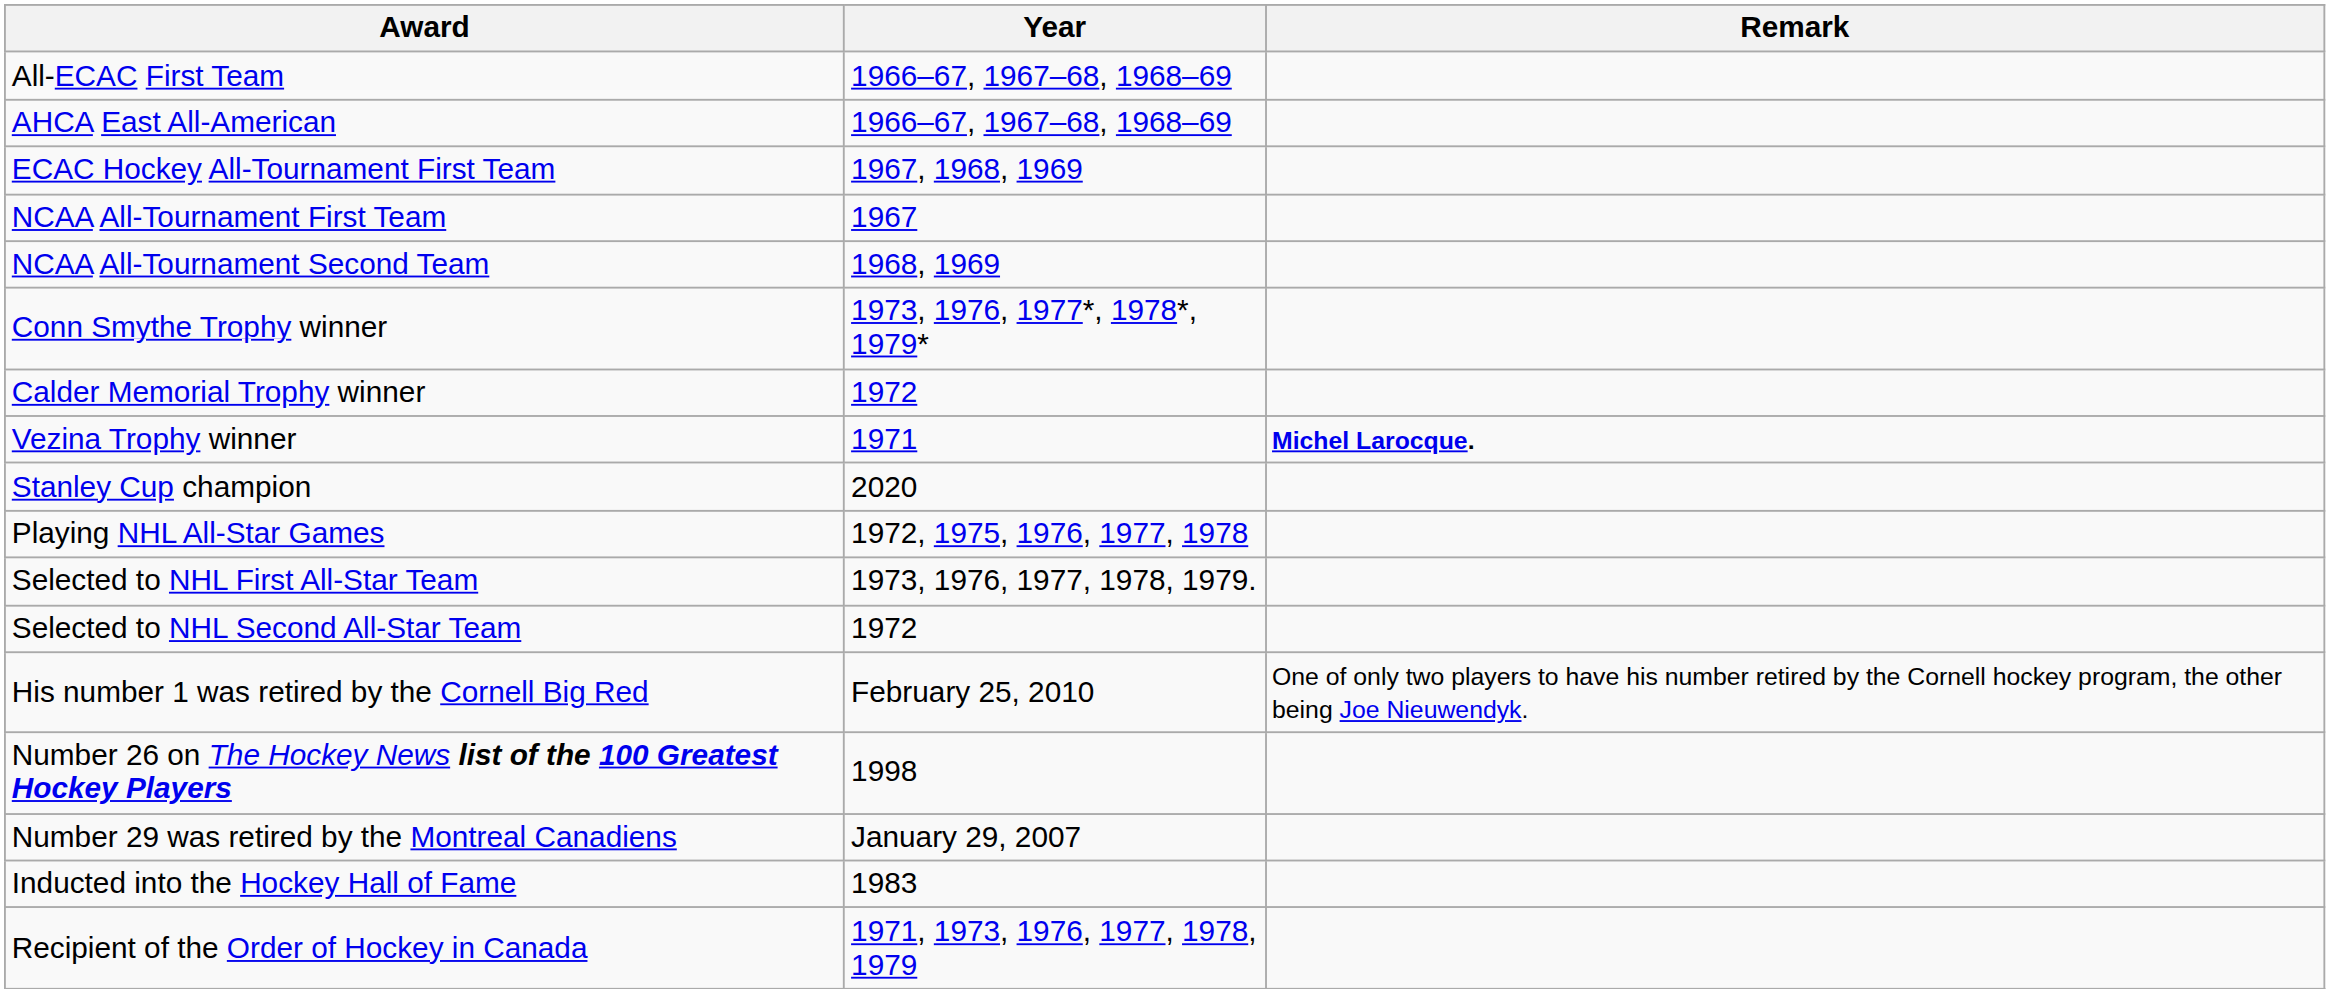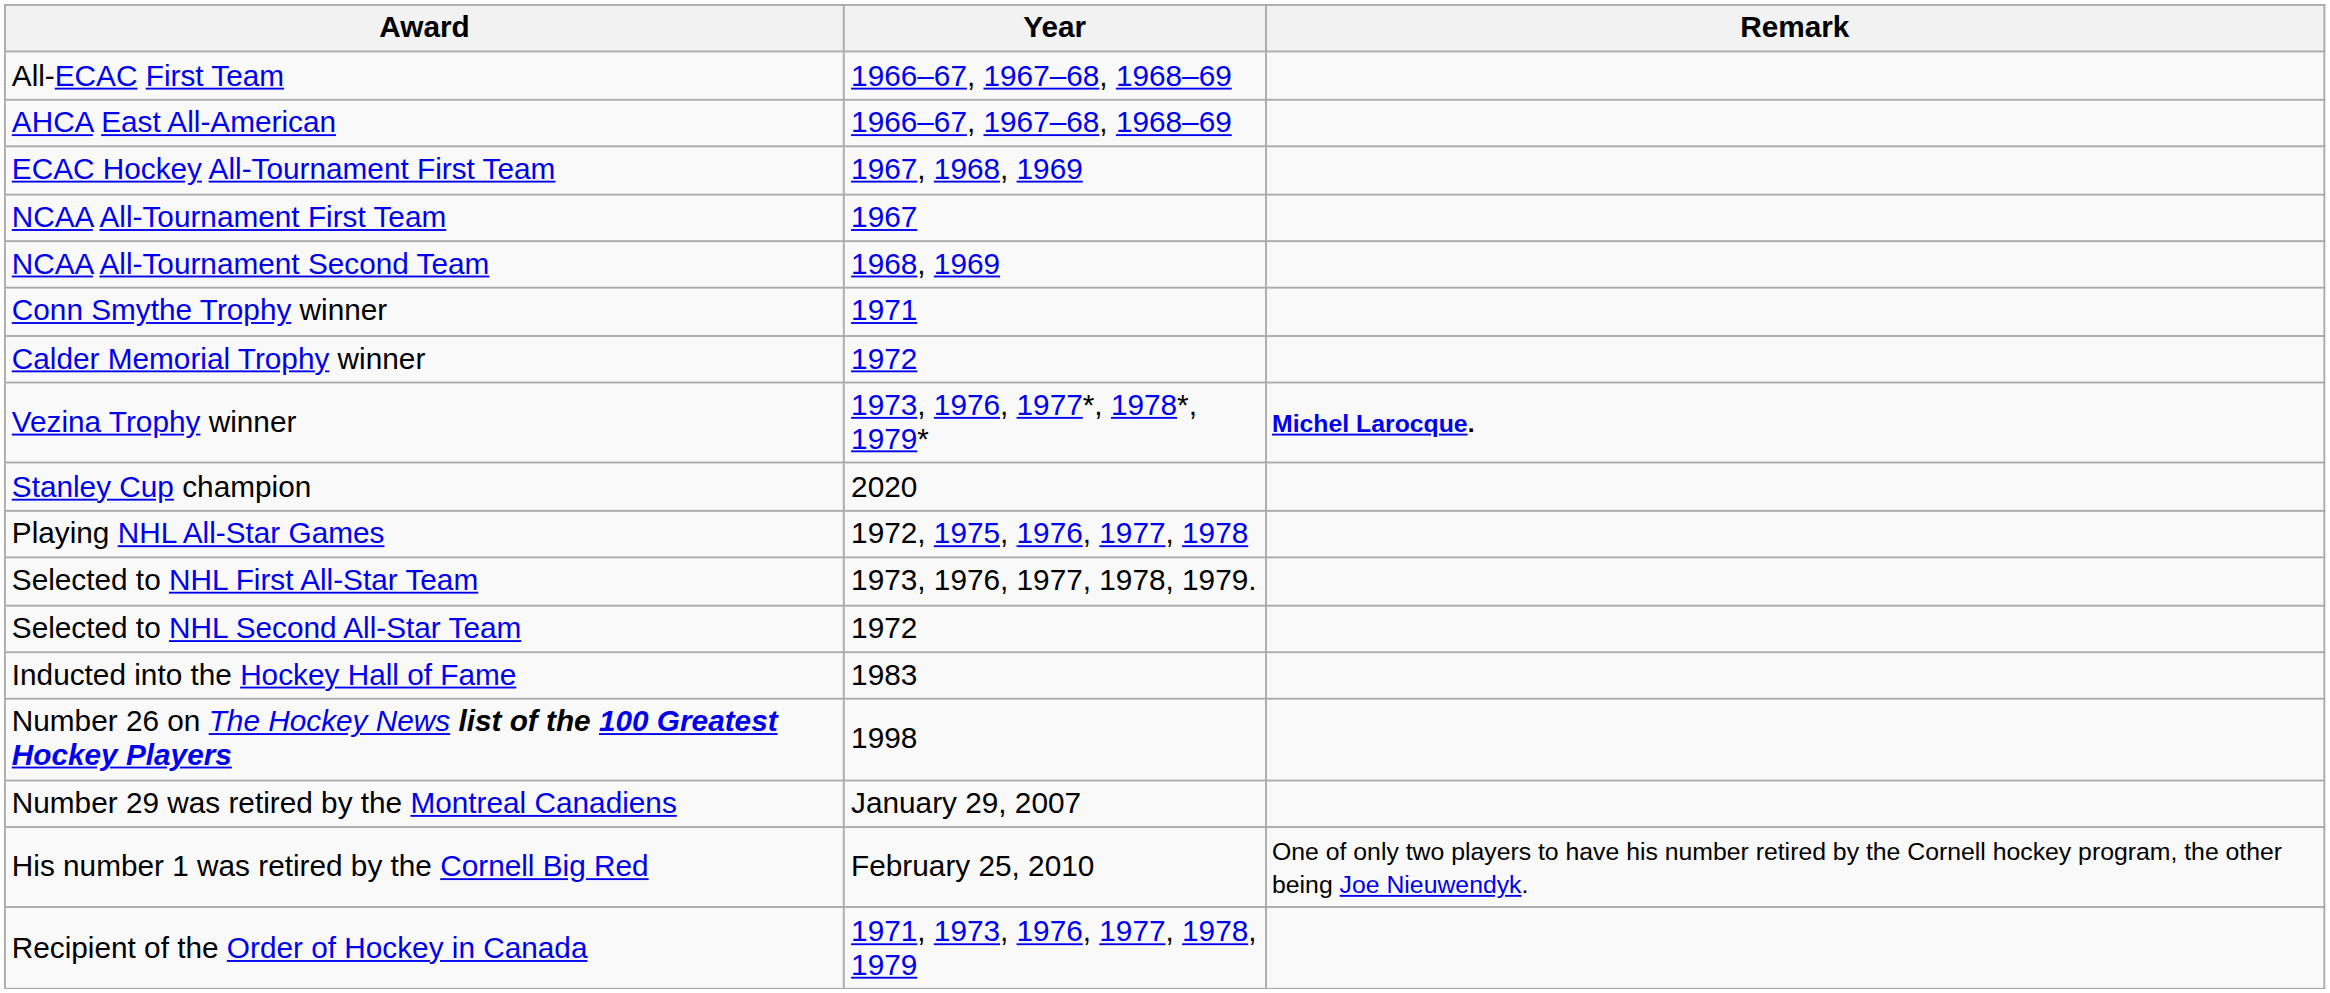Conn Smythe Trophy winner | Year: 1973, 1976, 1977*, 1978*, 1979* -> 1971
Vezina Trophy winner | Year: 1971 -> 1973, 1976, 1977*, 1978*, 1979*
rows swapped: Inducted into the Hockey Hall of Fame <-> His number 1 was retired by the Cornell Big Red
